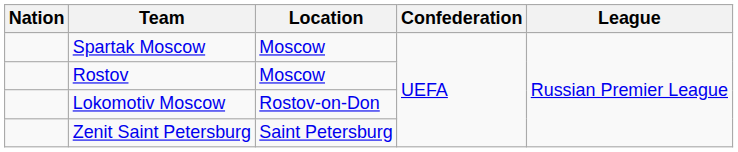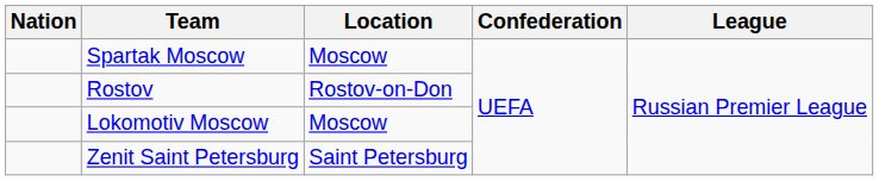Rostov | Location: Moscow -> Rostov-on-Don
Lokomotiv Moscow | Location: Rostov-on-Don -> Moscow
